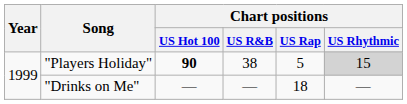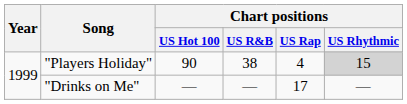"Players Holiday" | Chart positions / US Hot 100: bold -> normal
"Players Holiday" | Chart positions / US Rap: 5 -> 4
"Drinks on Me" | Chart positions / US Rap: 18 -> 17
